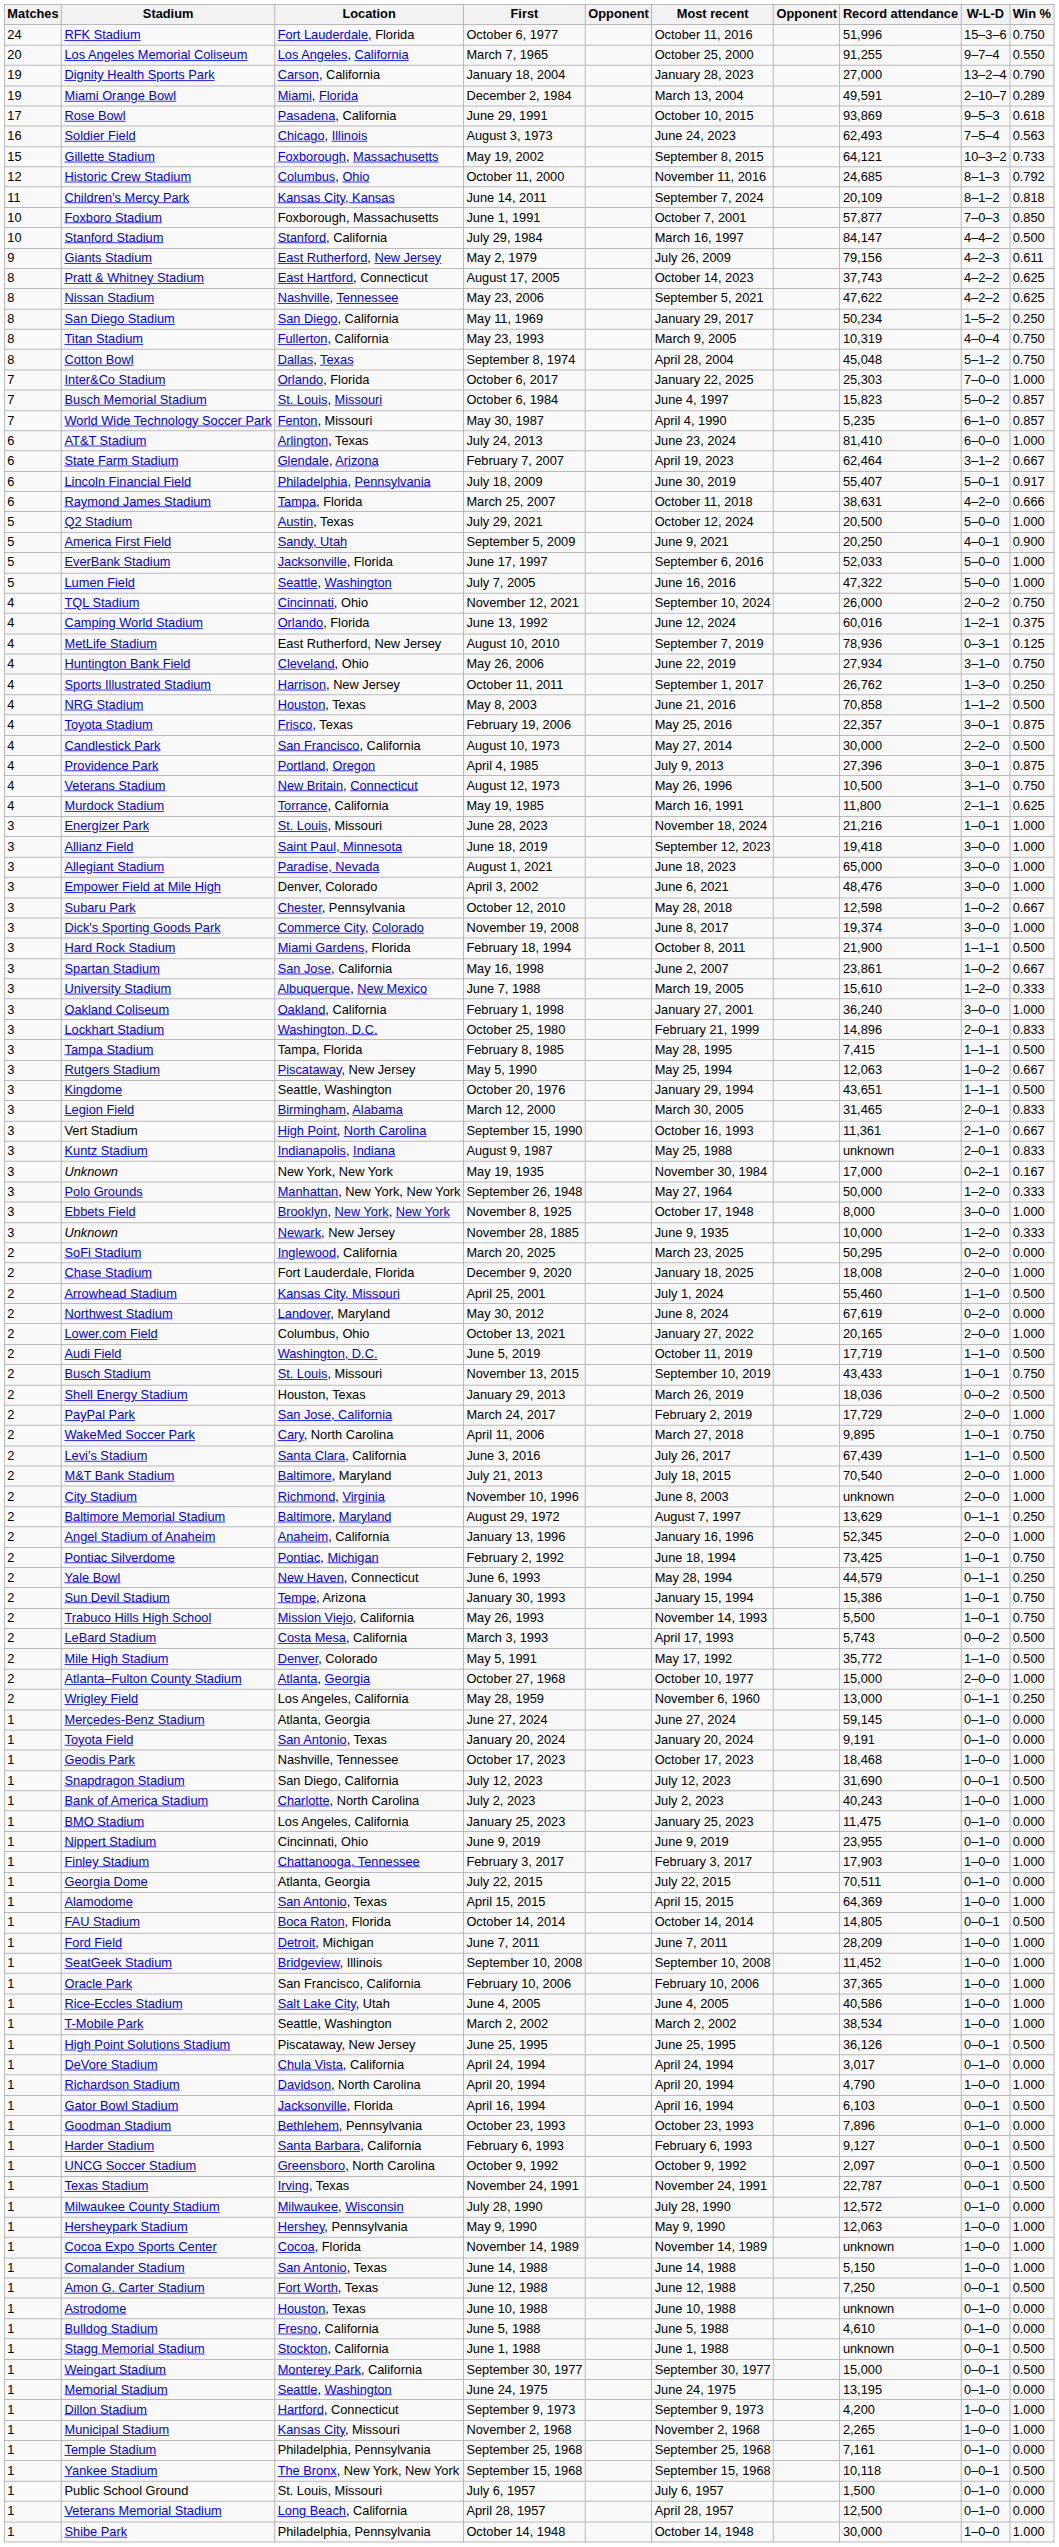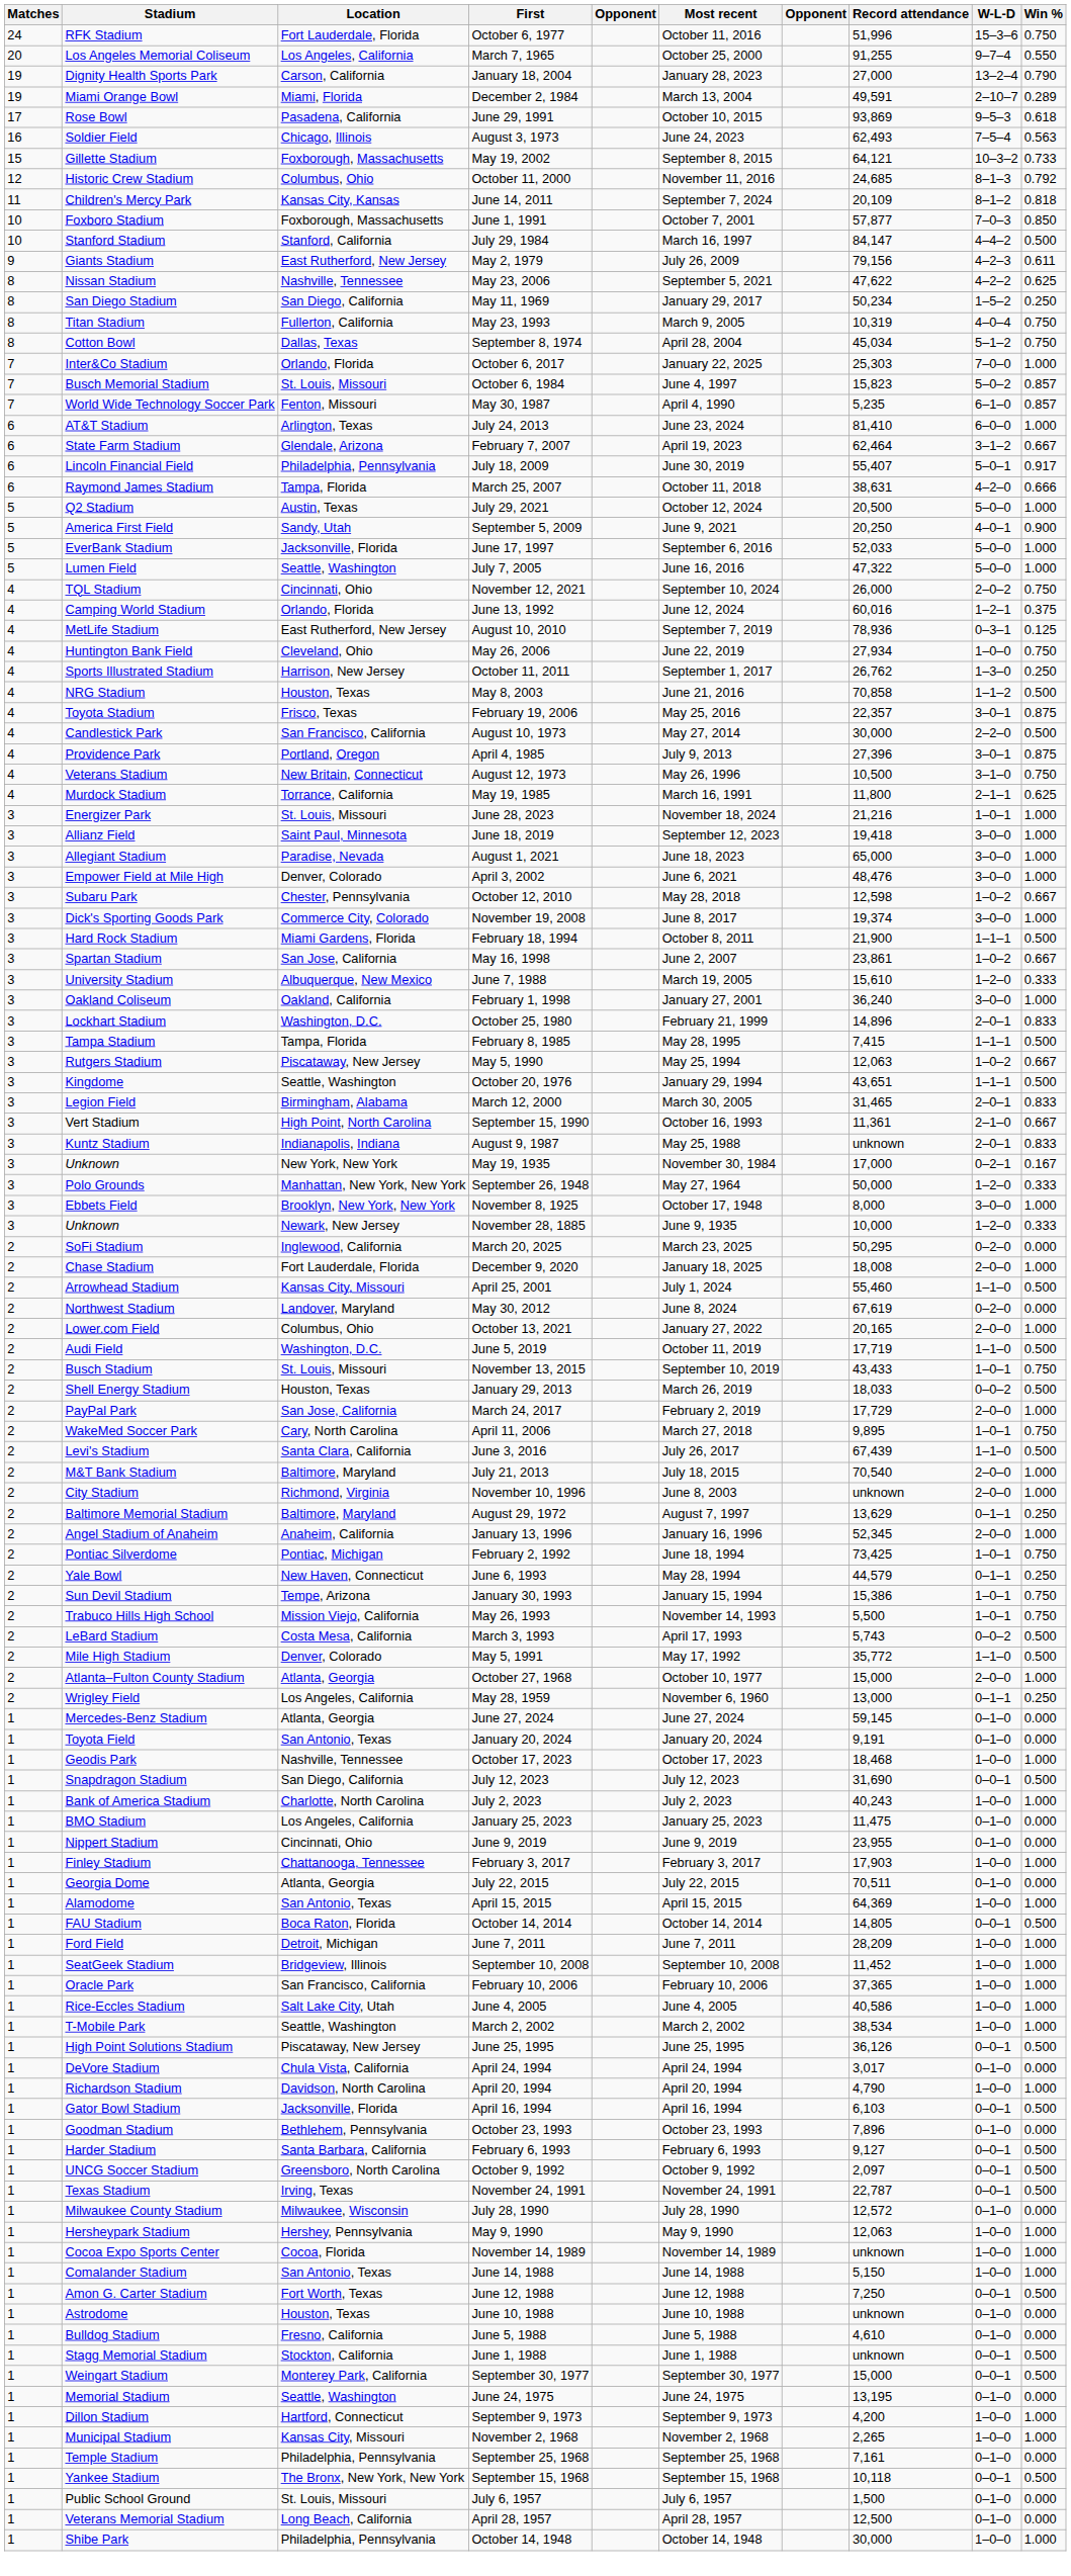- row: 8 | Pratt & Whitney Stadium | East Hartford, Connecticut | August 17, 2005 | October 14, 2023 | 37,743 | 4–2–2 | 0.625
September 8, 1974 | Record attendance: 45,048 -> 45,034
May 26, 2006 | W-L-D: 3–1–0 -> 1–0–0
January 29, 2013 | Record attendance: 18,036 -> 18,033
